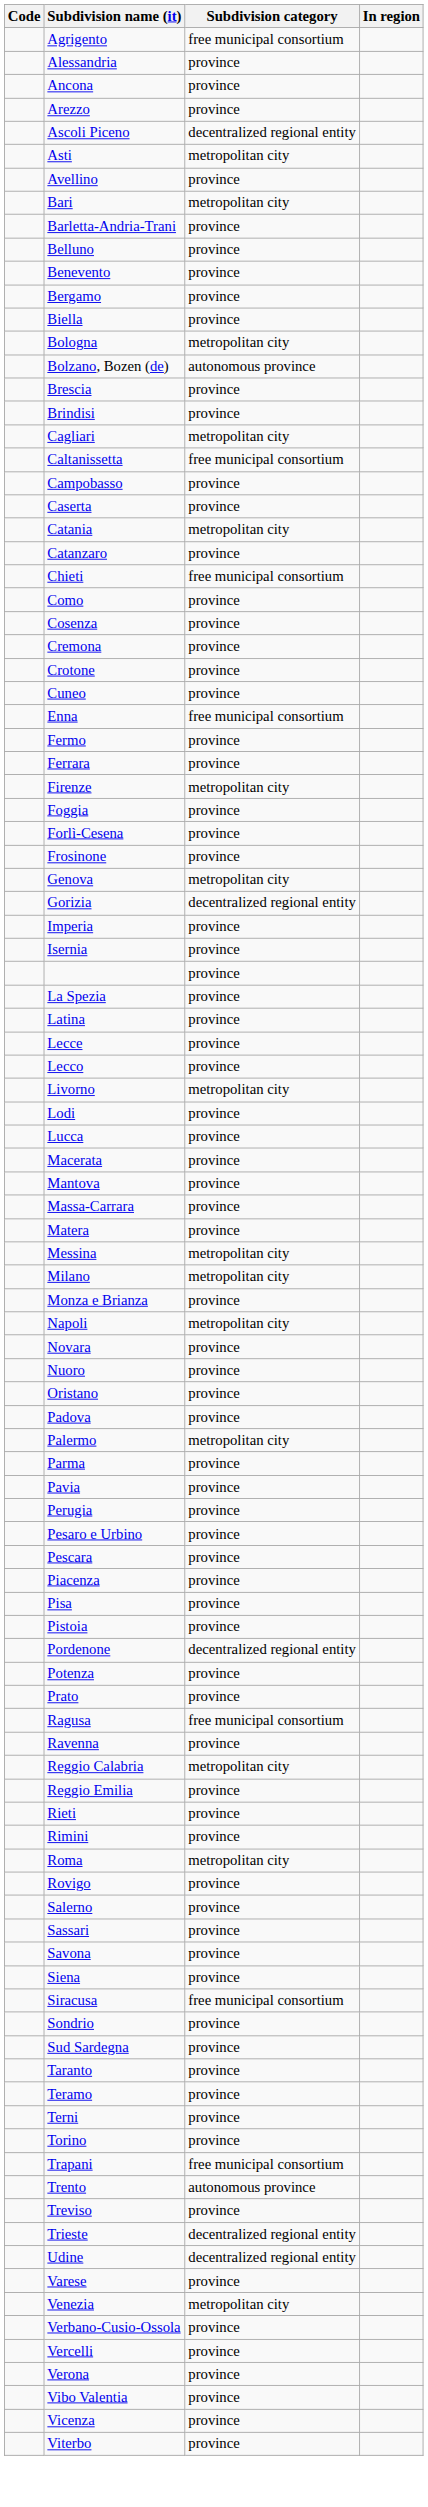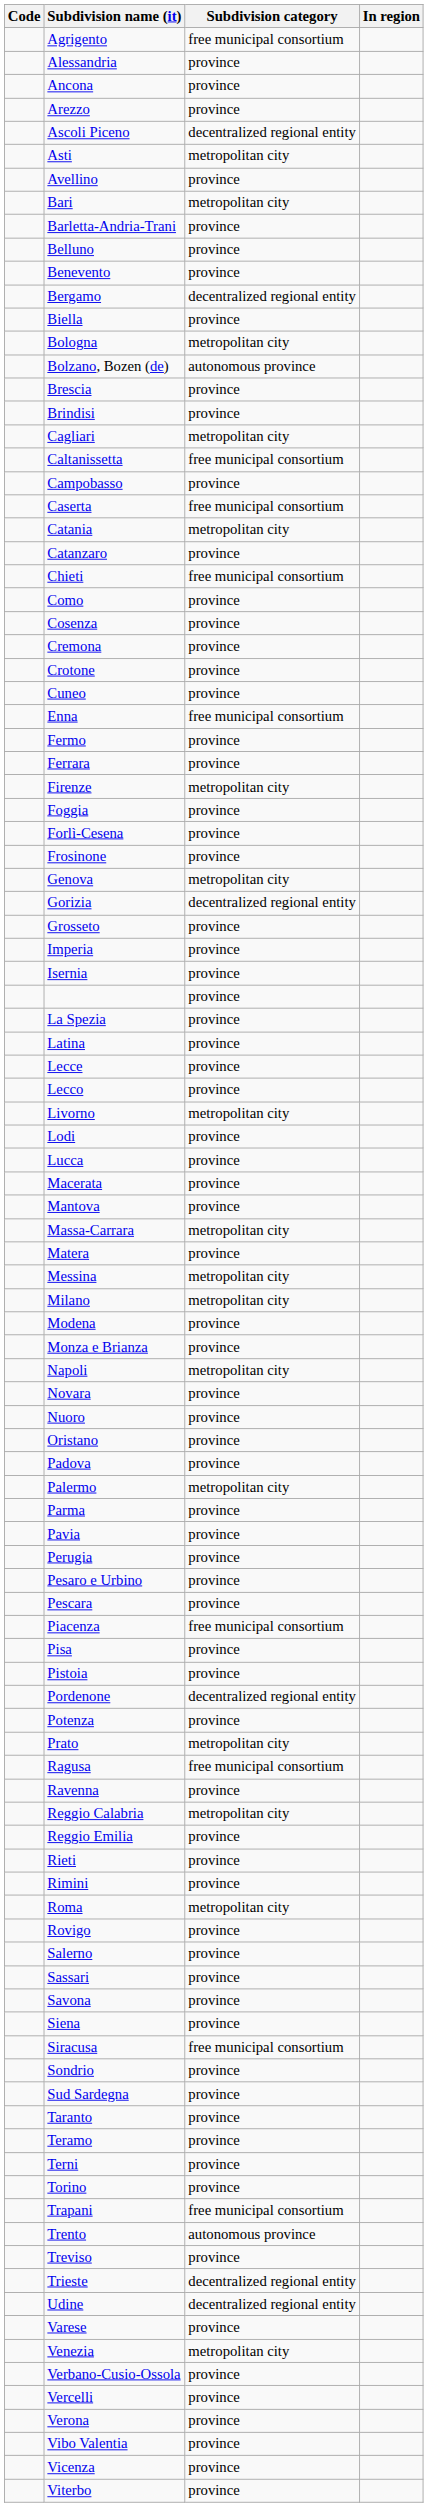Bergamo | Subdivision category: province -> decentralized regional entity
Caserta | Subdivision category: province -> free municipal consortium
+ row: Grosseto | province
Massa-Carrara | Subdivision category: province -> metropolitan city
+ row: Modena | province
Piacenza | Subdivision category: province -> free municipal consortium
Prato | Subdivision category: province -> metropolitan city
